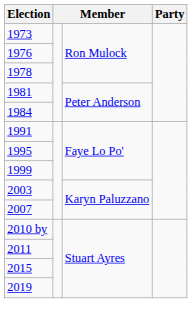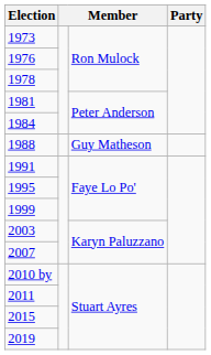+ row: 1988 | Guy Matheson
